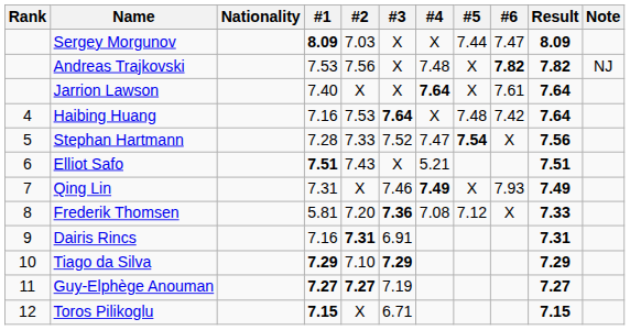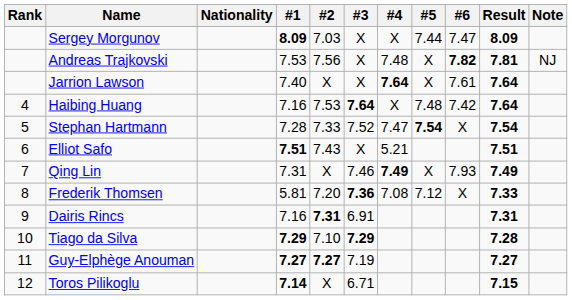Andreas Trajkovski | Result: 7.82 -> 7.81
Stephan Hartmann | Result: 7.56 -> 7.54
Tiago da Silva | Result: 7.29 -> 7.28
Toros Pilikoglu | #1: 7.15 -> 7.14
